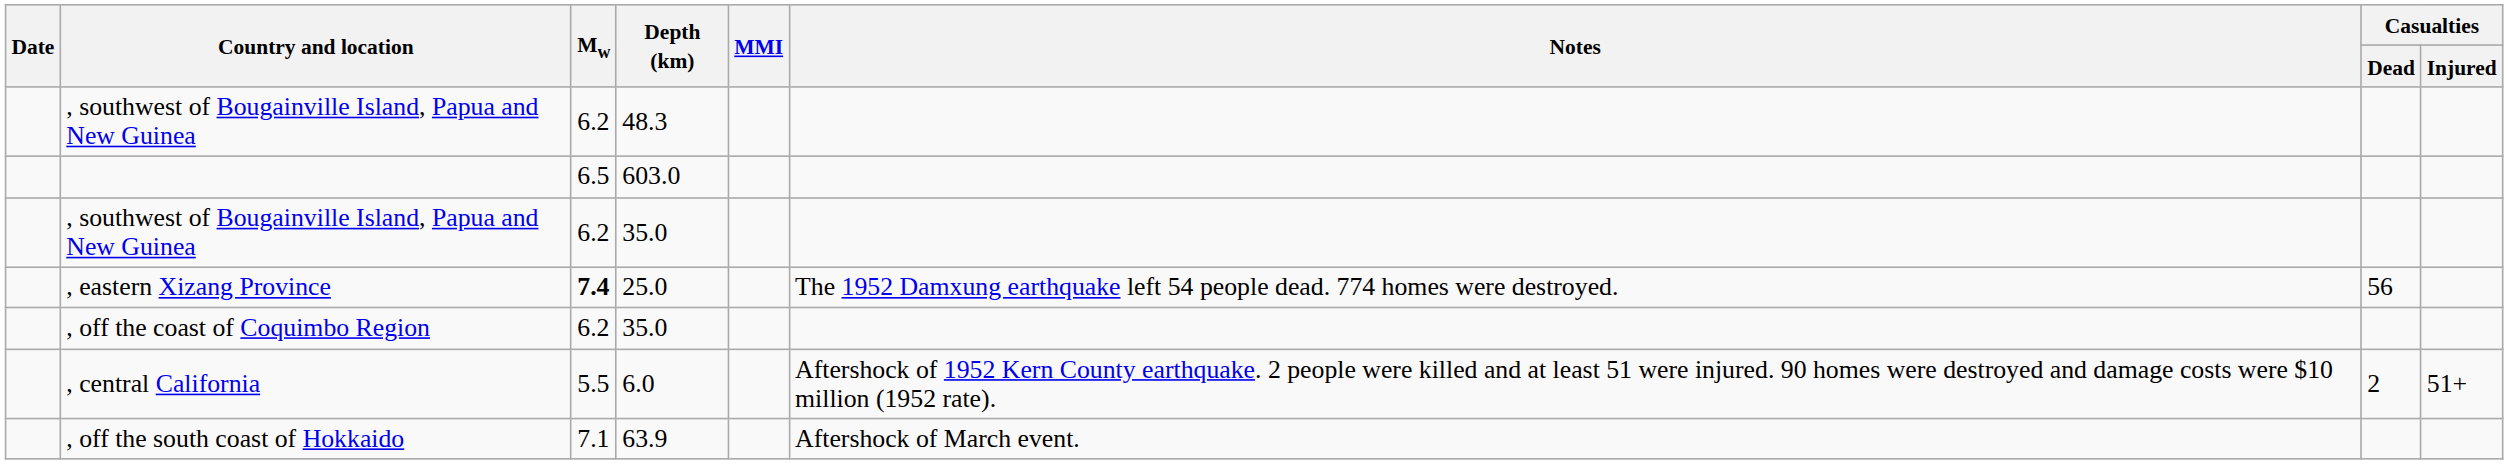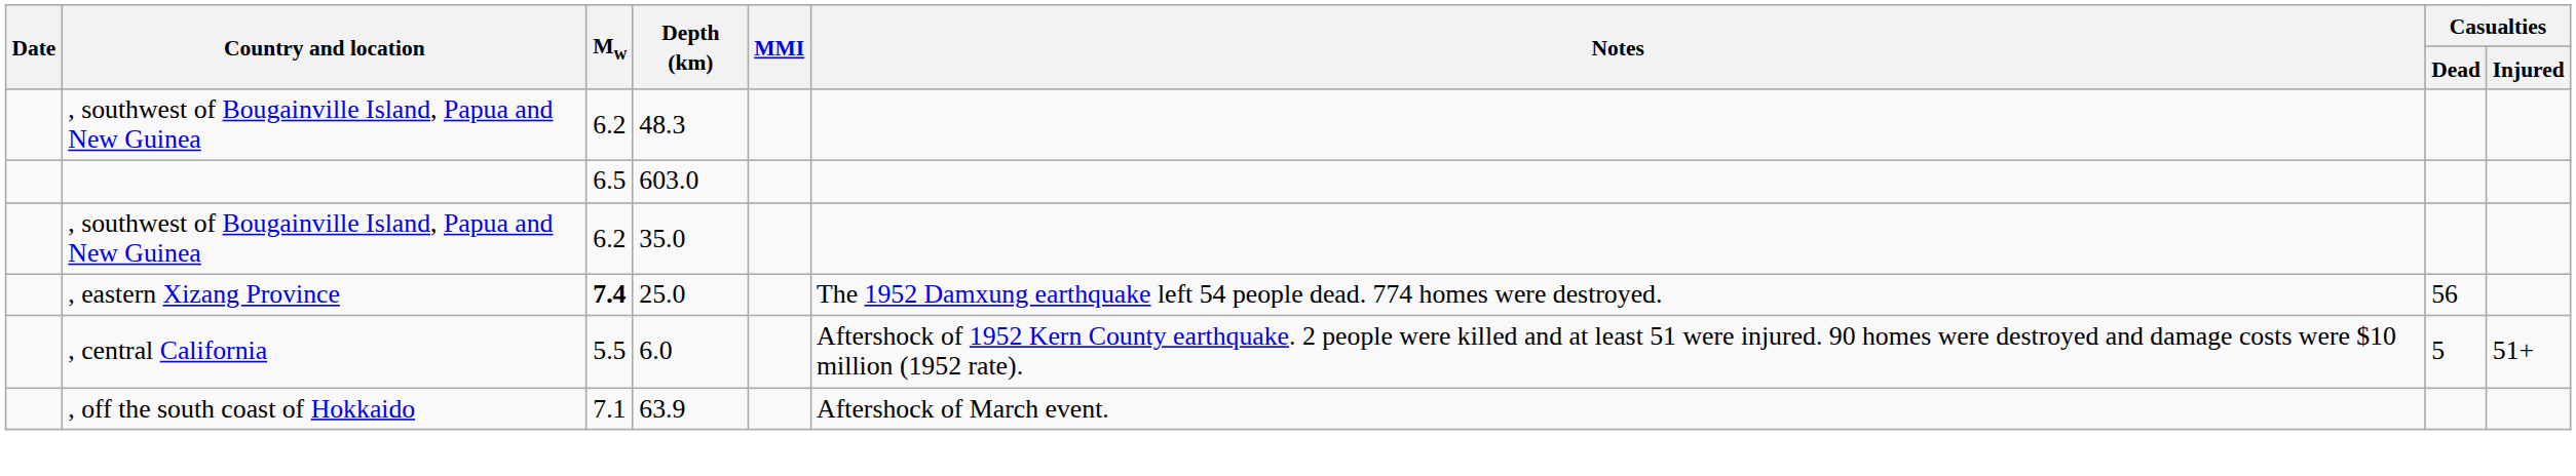- row: , off the coast of Coquimbo Region | 6.2 | 35.0
, central California | Casualties / Dead: 2 -> 5
